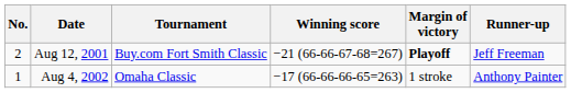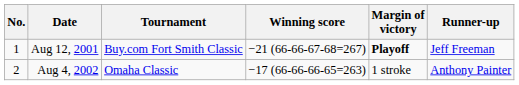Aug 12, 2001 | No.: 2 -> 1
Aug 4, 2002 | No.: 1 -> 2
